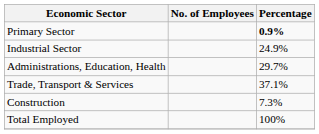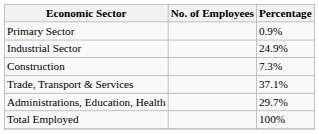Primary Sector | Percentage: bold -> normal
rows swapped: Construction <-> Administrations, Education, Health
